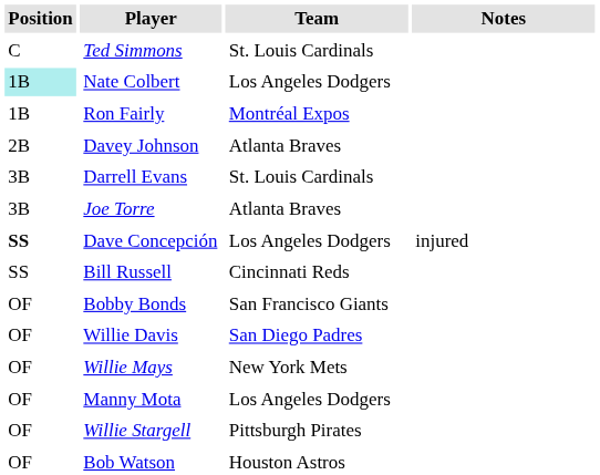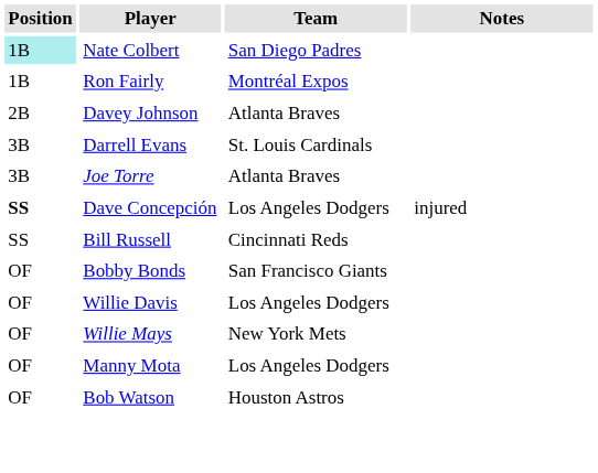- row: C | Ted Simmons | St. Louis Cardinals
Nate Colbert | Team: Los Angeles Dodgers -> San Diego Padres
Willie Davis | Team: San Diego Padres -> Los Angeles Dodgers
- row: OF | Willie Stargell | Pittsburgh Pirates
